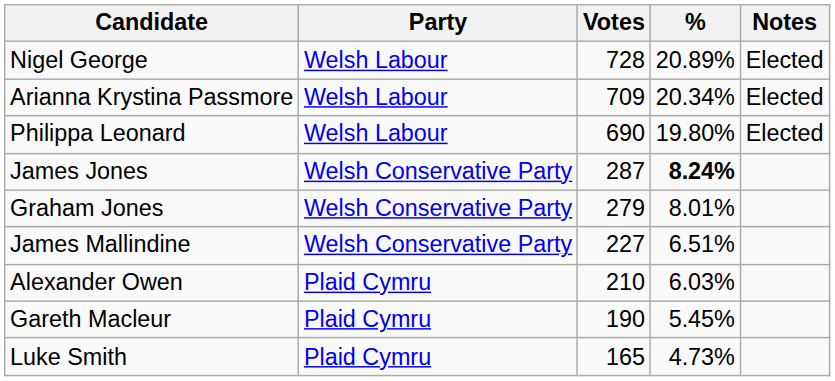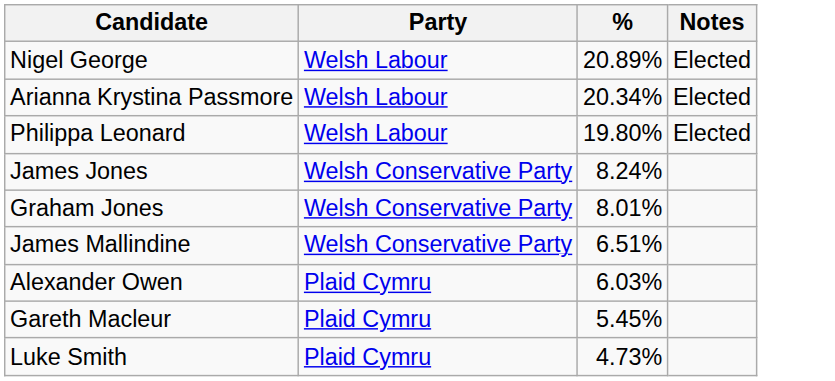- column: Votes | 728 | 709 | 690 | 287 | 279 | 227 | 210 | 190 | 165
James Jones | %: bold -> normal
